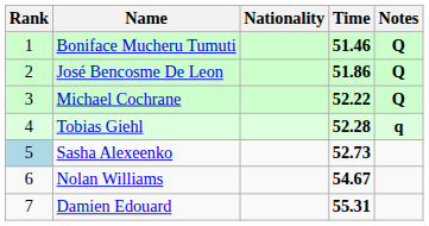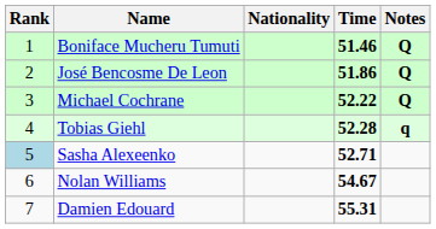Sasha Alexeenko | Time: 52.73 -> 52.71
